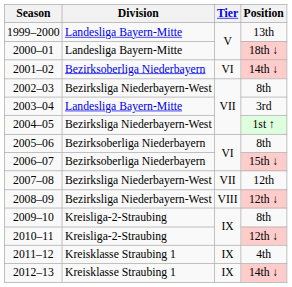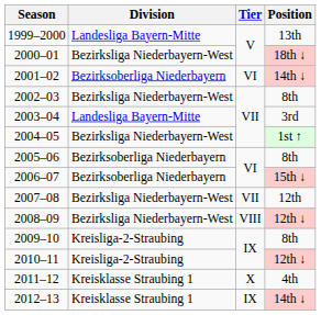2000–01 | Division: Landesliga Bayern-Mitte -> Bezirksliga Niederbayern-West
2011–12 | Tier: IX -> X
